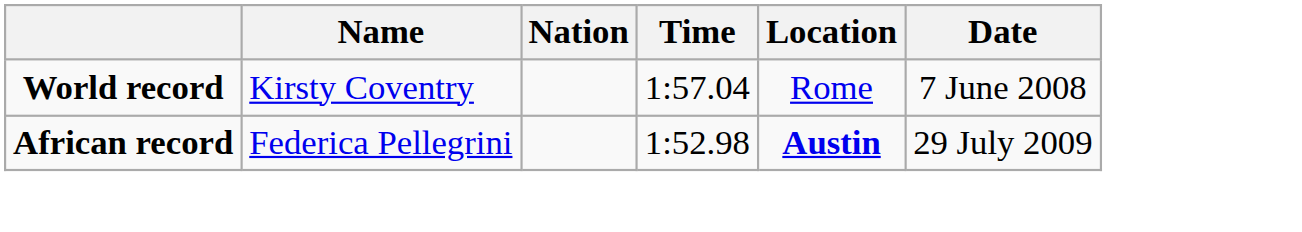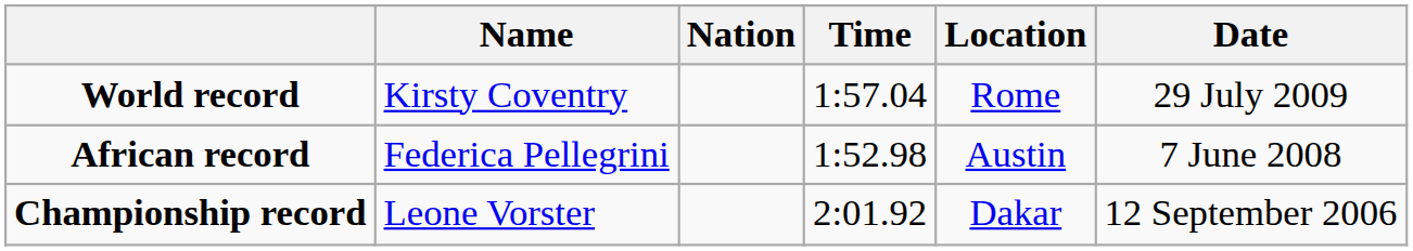World record | Date: 7 June 2008 -> 29 July 2009
African record | Location: bold -> normal
African record | Date: 29 July 2009 -> 7 June 2008
+ row: Championship record | Leone Vorster | 2:01.92 | Dakar | 12 September 2006
